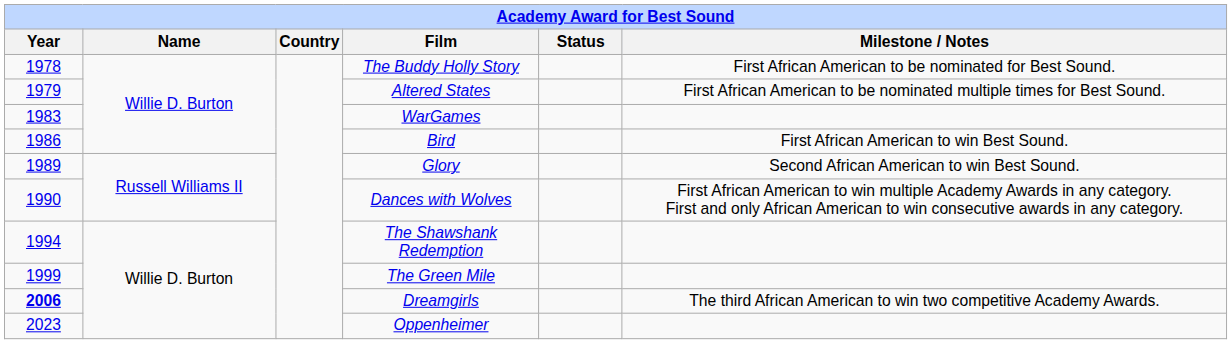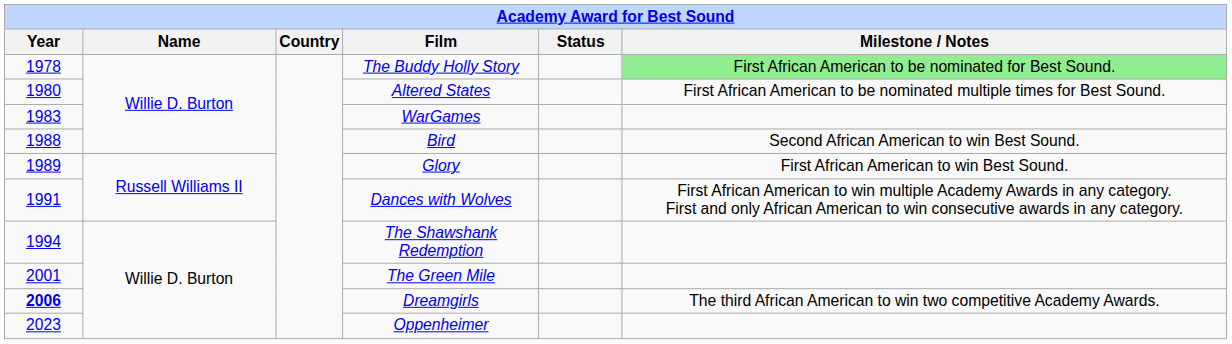The Buddy Holly Story | Milestone / Notes: no background -> lightgreen background
Altered States | Year: 1979 -> 1980
Bird | Year: 1986 -> 1988
Bird | Milestone / Notes: First African American to win Best Sound. -> Second African American to win Best Sound.
Glory | Milestone / Notes: Second African American to win Best Sound. -> First African American to win Best Sound.
Dances with Wolves | Year: 1990 -> 1991
The Green Mile | Year: 1999 -> 2001
